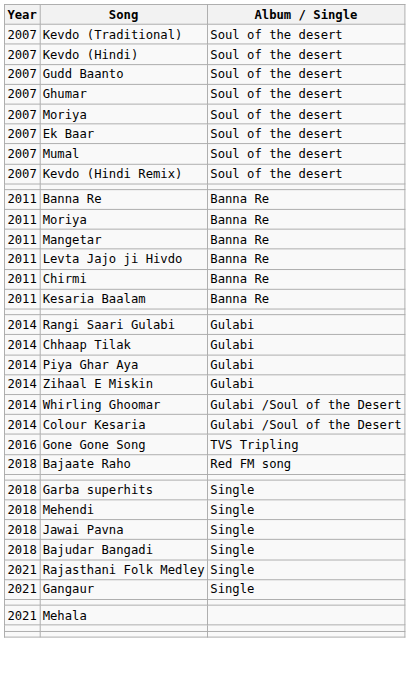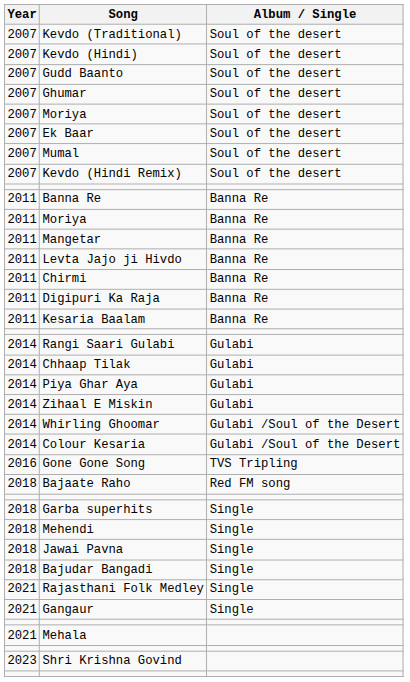+ row: 2011 | Digipuri Ka Raja | Banna Re
+ row: 2023 | Shri Krishna Govind
